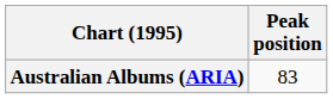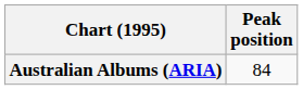Australian Albums (ARIA) | Peak position: 83 -> 84
